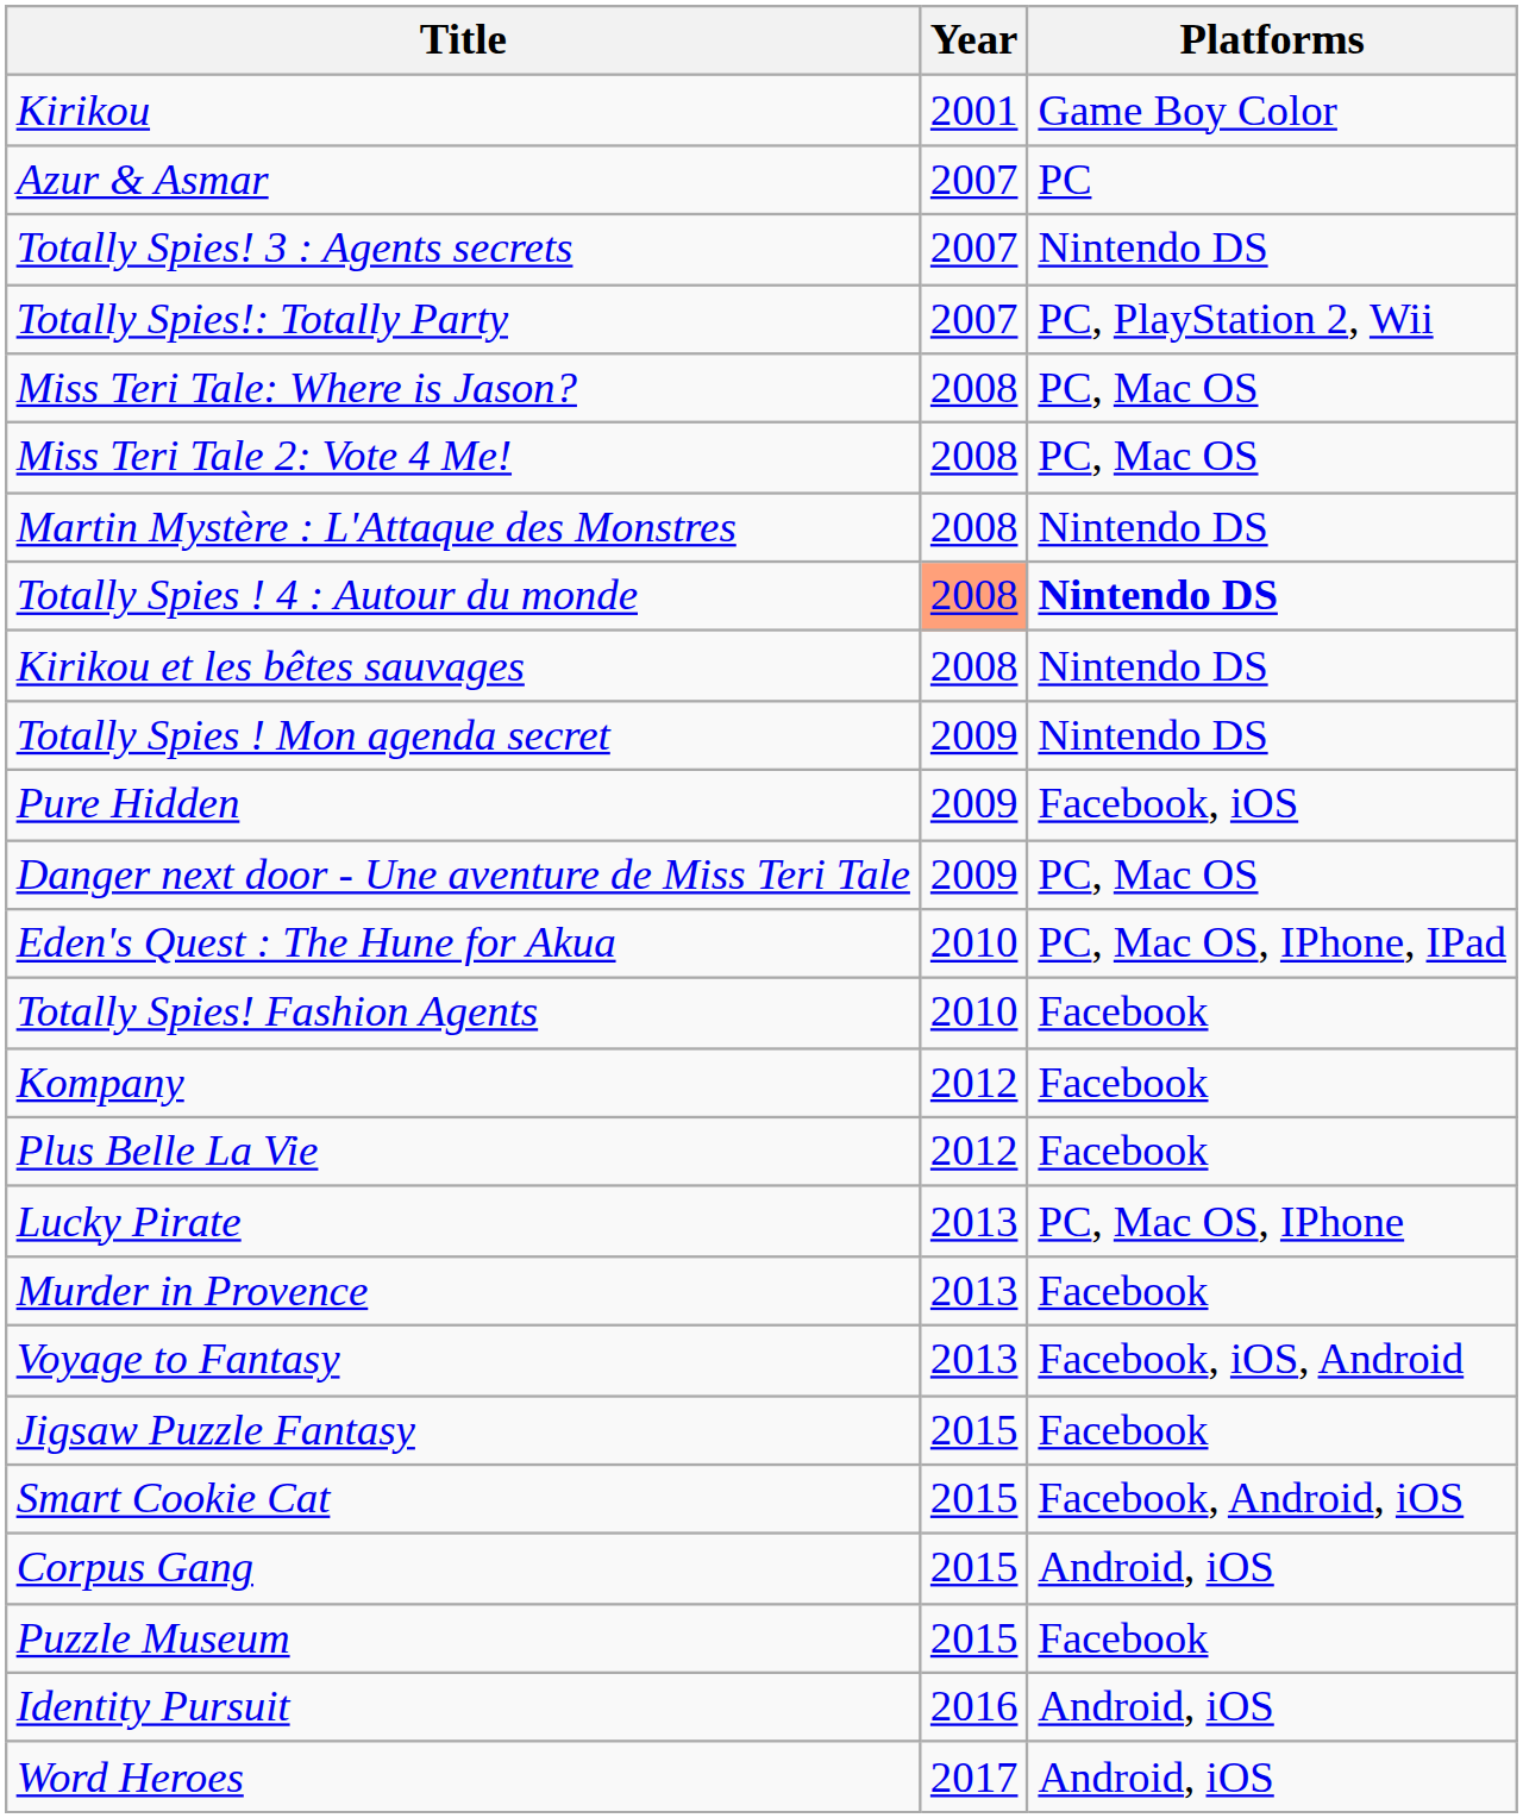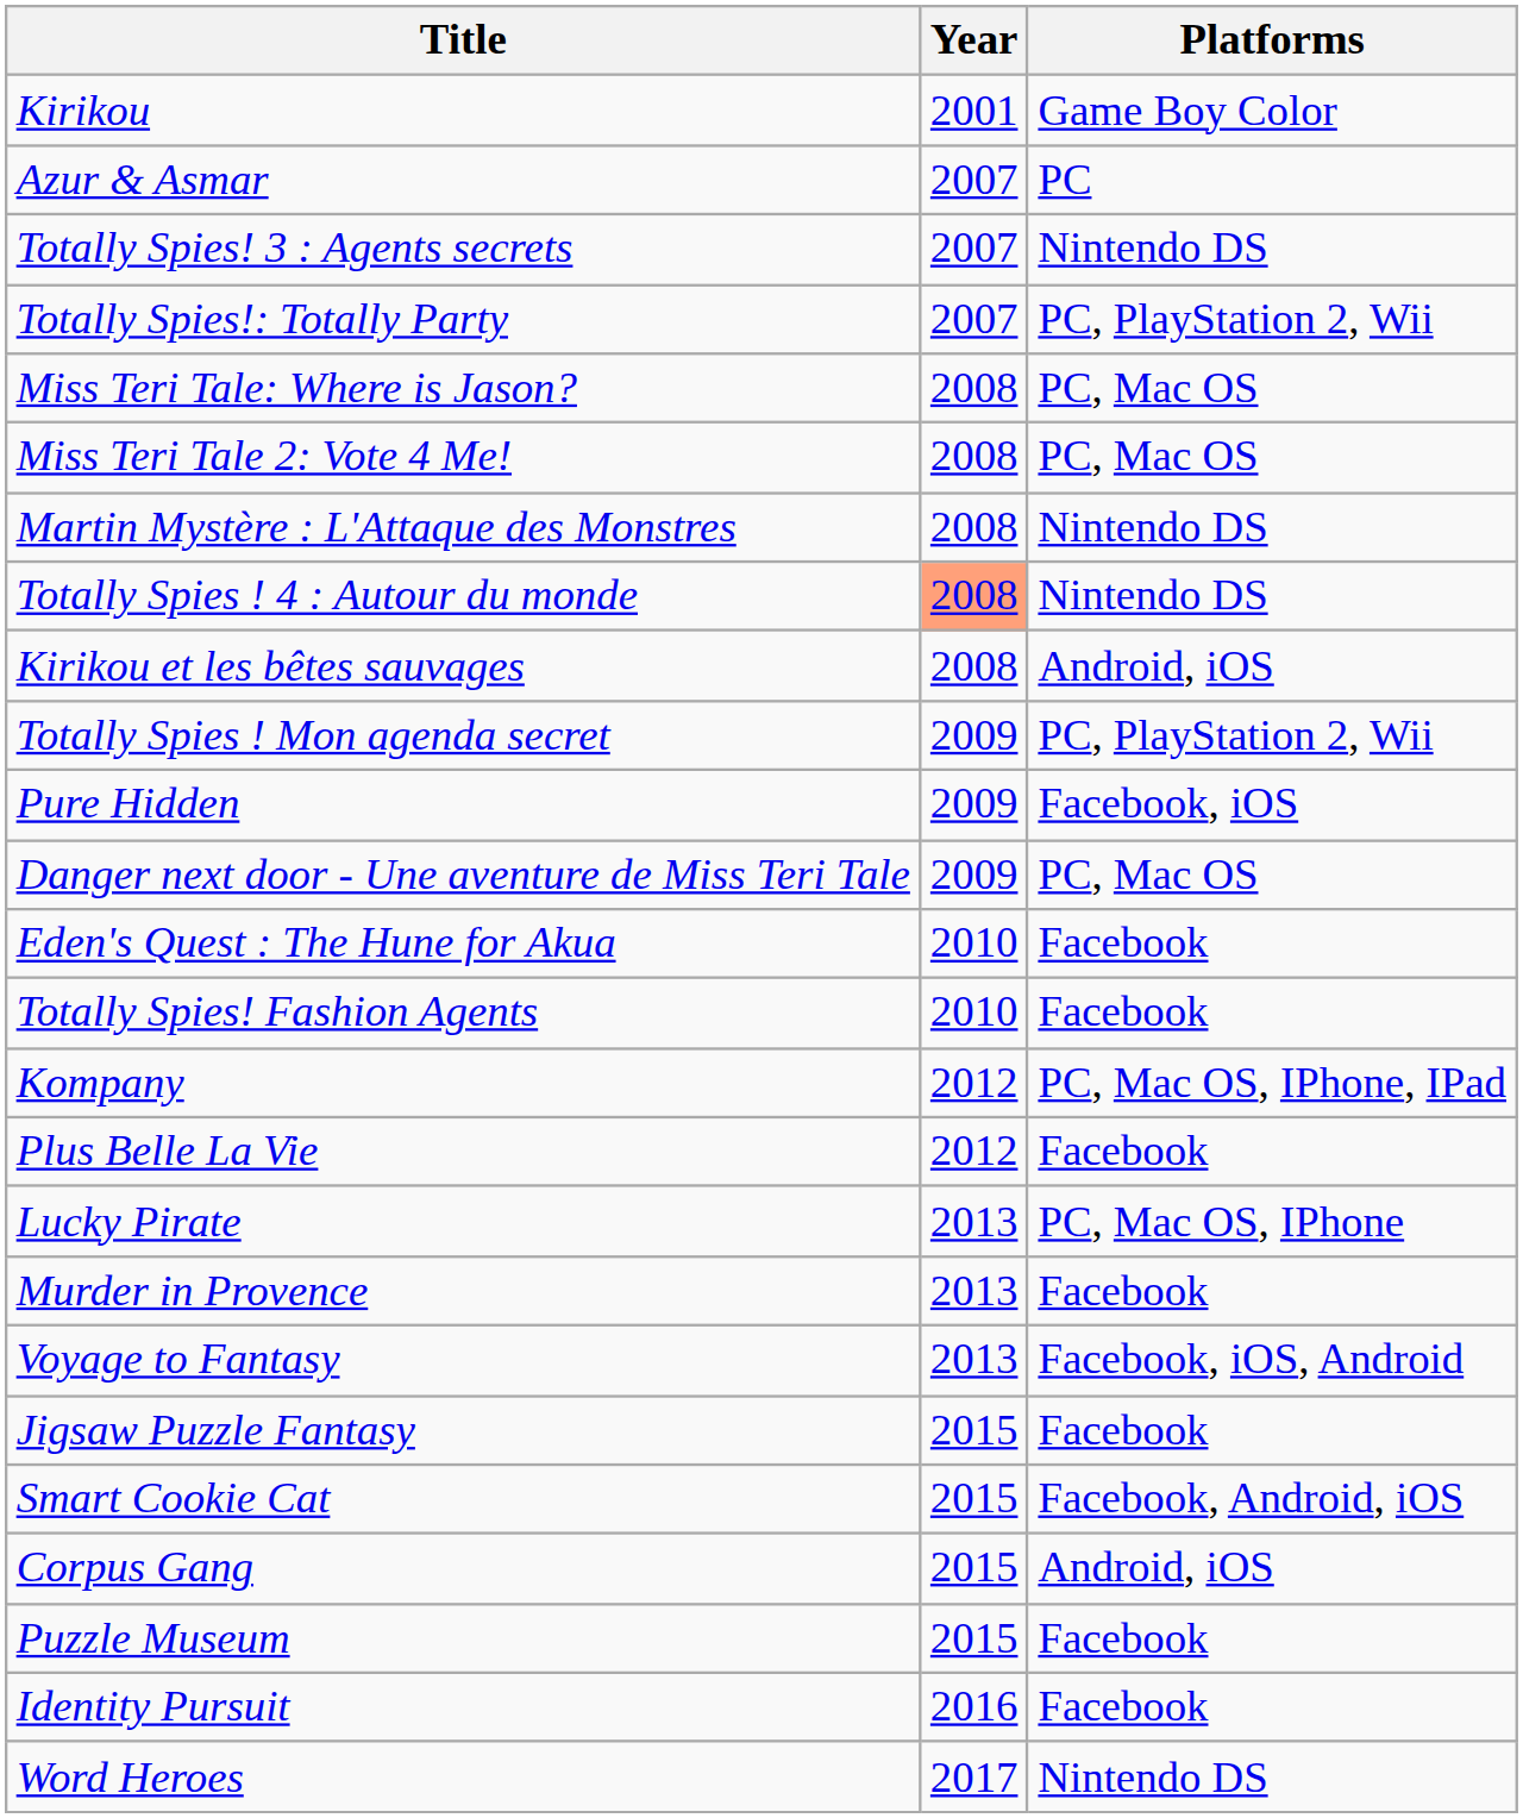Totally Spies ! 4 : Autour du monde | Platforms: bold -> normal
Kirikou et les bêtes sauvages | Platforms: Nintendo DS -> Android, iOS
Totally Spies ! Mon agenda secret | Platforms: Nintendo DS -> PC, PlayStation 2, Wii
Eden's Quest : The Hune for Akua | Platforms: PC, Mac OS, IPhone, IPad -> Facebook
Kompany | Platforms: Facebook -> PC, Mac OS, IPhone, IPad
Identity Pursuit | Platforms: Android, iOS -> Facebook
Word Heroes | Platforms: Android, iOS -> Nintendo DS
